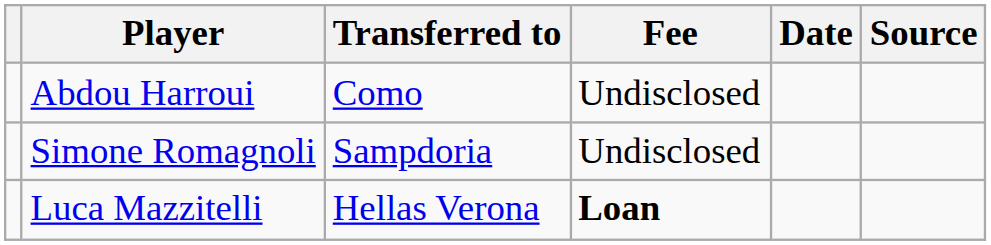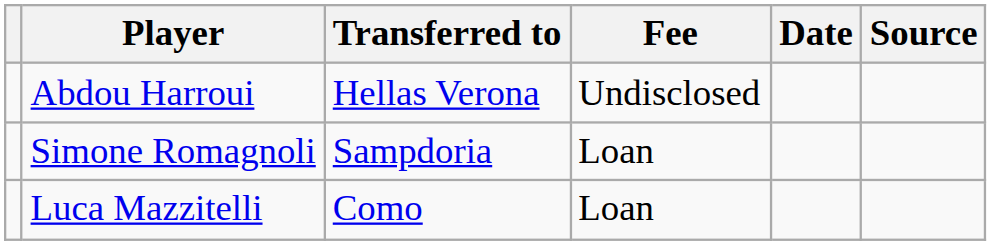Abdou Harroui | Transferred to: Como -> Hellas Verona
Simone Romagnoli | Fee: Undisclosed -> Loan
Luca Mazzitelli | Transferred to: Hellas Verona -> Como
Luca Mazzitelli | Fee: bold -> normal
